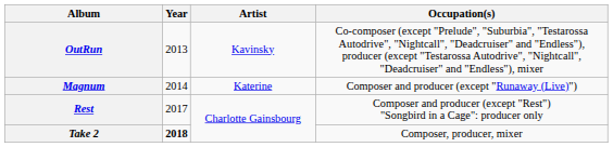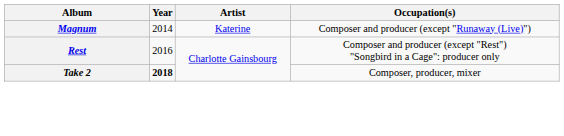- row: OutRun | 2013 | Kavinsky | Co-composer (except "Prelude", "Suburbia", "Testarossa Autodrive", "Nightcall", "Deadcruiser" and "Endless"), producer (except "Testarossa Autodrive", "Nightcall", "Deadcruiser" and "Endless"), mixer
Rest | Year: 2017 -> 2016
